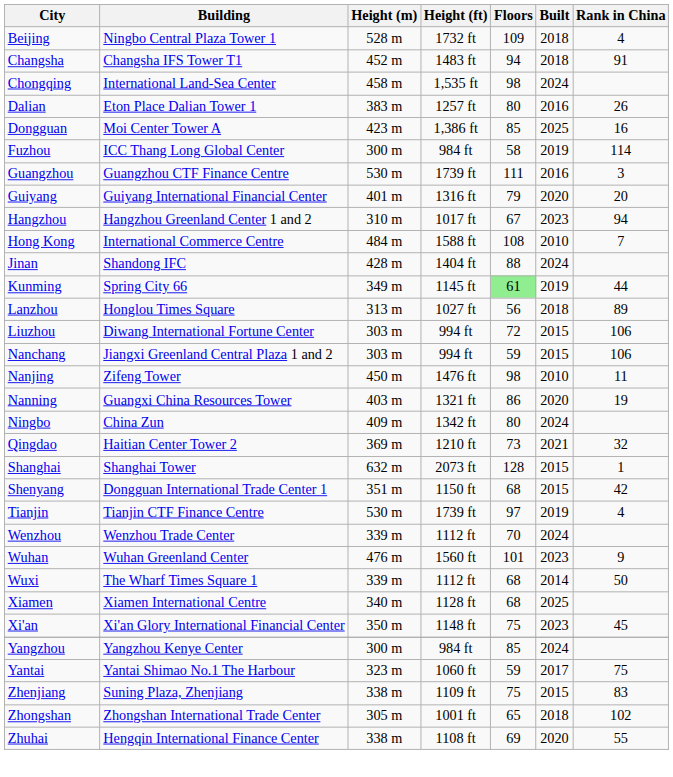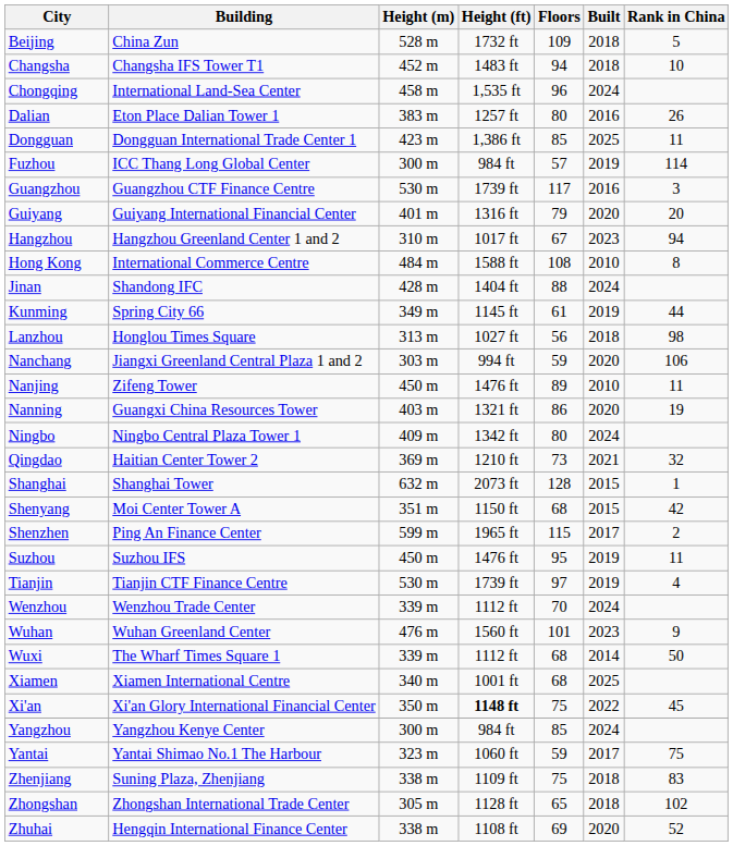Beijing | Building: Ningbo Central Plaza Tower 1 -> China Zun
Beijing | Rank in China: 4 -> 5
Changsha | Rank in China: 91 -> 10
Chongqing | Floors: 98 -> 96
Dongguan | Building: Moi Center Tower A -> Dongguan International Trade Center 1
Dongguan | Rank in China: 16 -> 11
Fuzhou | Floors: 58 -> 57
Guangzhou | Floors: 111 -> 117
Hong Kong | Rank in China: 7 -> 8
Kunming | Floors: lightgreen background -> no background
Lanzhou | Rank in China: 89 -> 98
- row: Liuzhou | Diwang International Fortune Center | 303 m | 994 ft | 72 | 2015 | 106
Nanchang | Built: 2015 -> 2020
Nanjing | Floors: 98 -> 89
Ningbo | Building: China Zun -> Ningbo Central Plaza Tower 1
Shenyang | Building: Dongguan International Trade Center 1 -> Moi Center Tower A
+ row: Shenzhen | Ping An Finance Center | 599 m | 1965 ft | 115 | 2017 | 2
+ row: Suzhou | Suzhou IFS | 450 m | 1476 ft | 95 | 2019 | 11
Xiamen | Height (ft): 1128 ft -> 1001 ft
Xi'an | Height (ft): normal -> bold
Xi'an | Built: 2023 -> 2022
Zhenjiang | Built: 2015 -> 2018
Zhongshan | Height (ft): 1001 ft -> 1128 ft
Zhuhai | Rank in China: 55 -> 52
